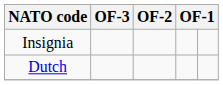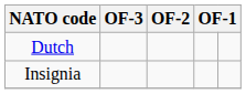rows swapped: Insignia <-> Dutch
